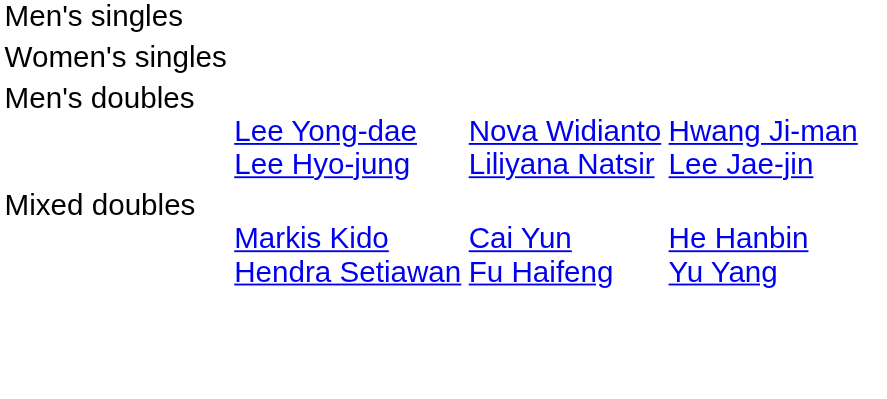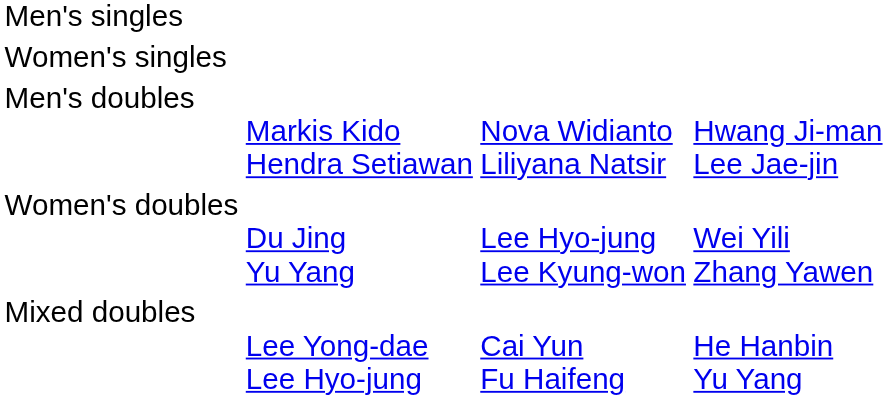Men's doubles | column 2: Lee Yong-dae Lee Hyo-jung -> Markis Kido Hendra Setiawan
+ row: Women's doubles | Du Jing Yu Yang | Lee Hyo-jung Lee Kyung-won | Wei Yili Zhang Yawen
Mixed doubles | column 2: Markis Kido Hendra Setiawan -> Lee Yong-dae Lee Hyo-jung
